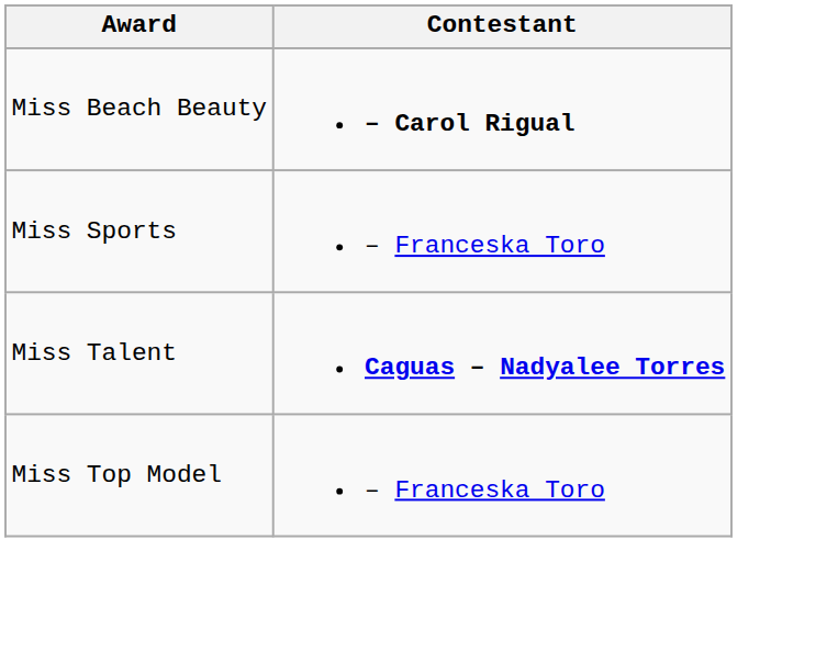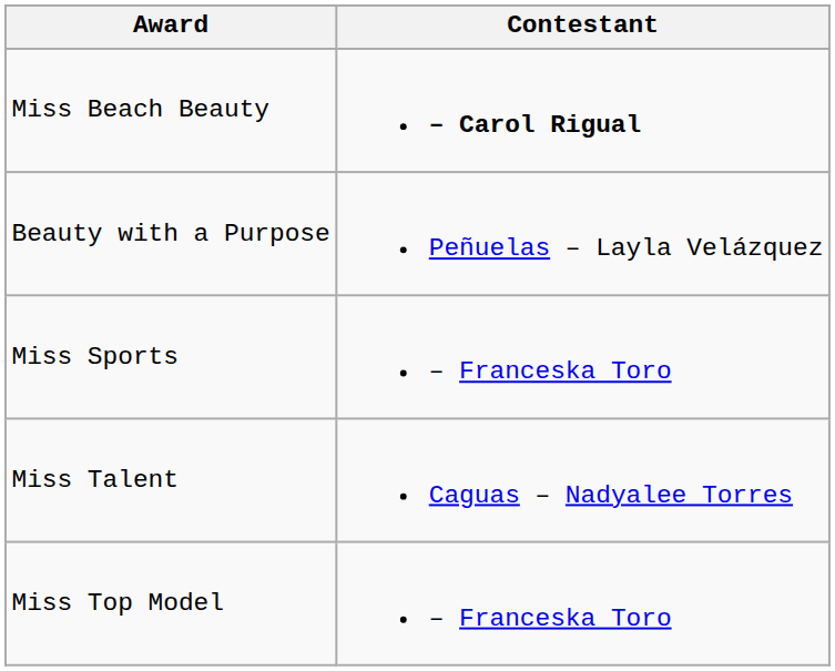+ row: Beauty with a Purpose | Peñuelas – Layla Velázquez
Miss Talent | Contestant: bold -> normal
